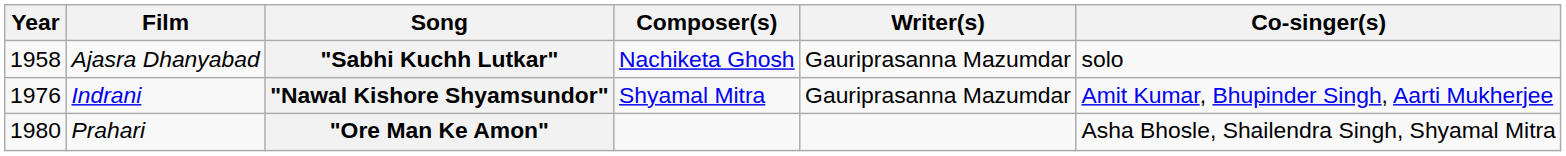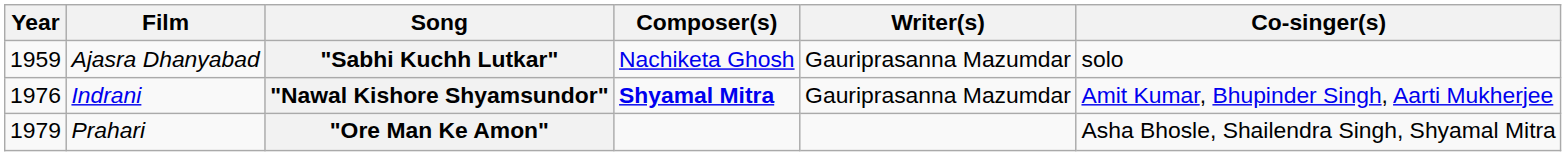"Sabhi Kuchh Lutkar" | Year: 1958 -> 1959
"Nawal Kishore Shyamsundor" | Composer(s): normal -> bold
"Ore Man Ke Amon" | Year: 1980 -> 1979
